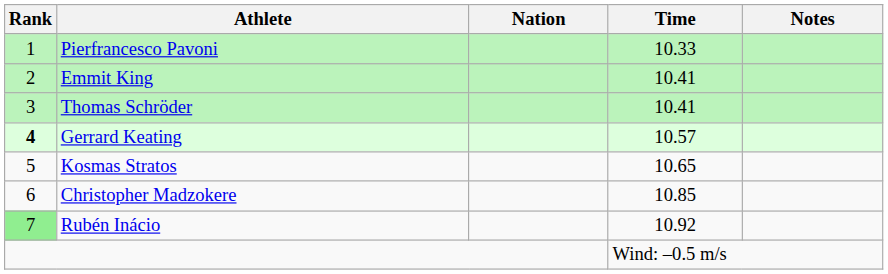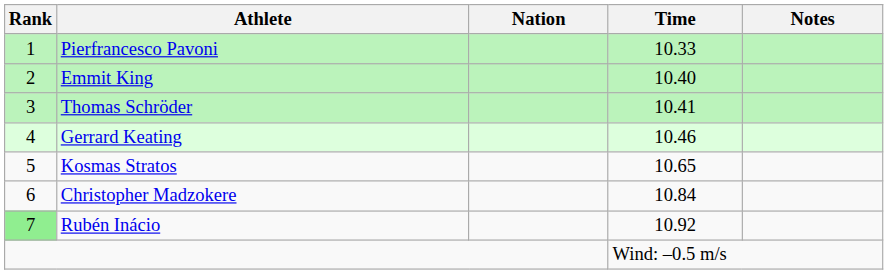Emmit King | Time: 10.41 -> 10.40
Gerrard Keating | Rank: bold -> normal
Gerrard Keating | Time: 10.57 -> 10.46
Christopher Madzokere | Time: 10.85 -> 10.84
